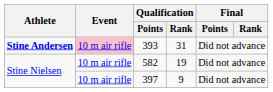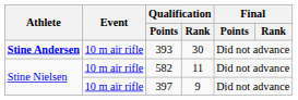393 | Event: pink background -> no background
393 | Qualification / Rank: 31 -> 30
582 | Qualification / Rank: 19 -> 11
